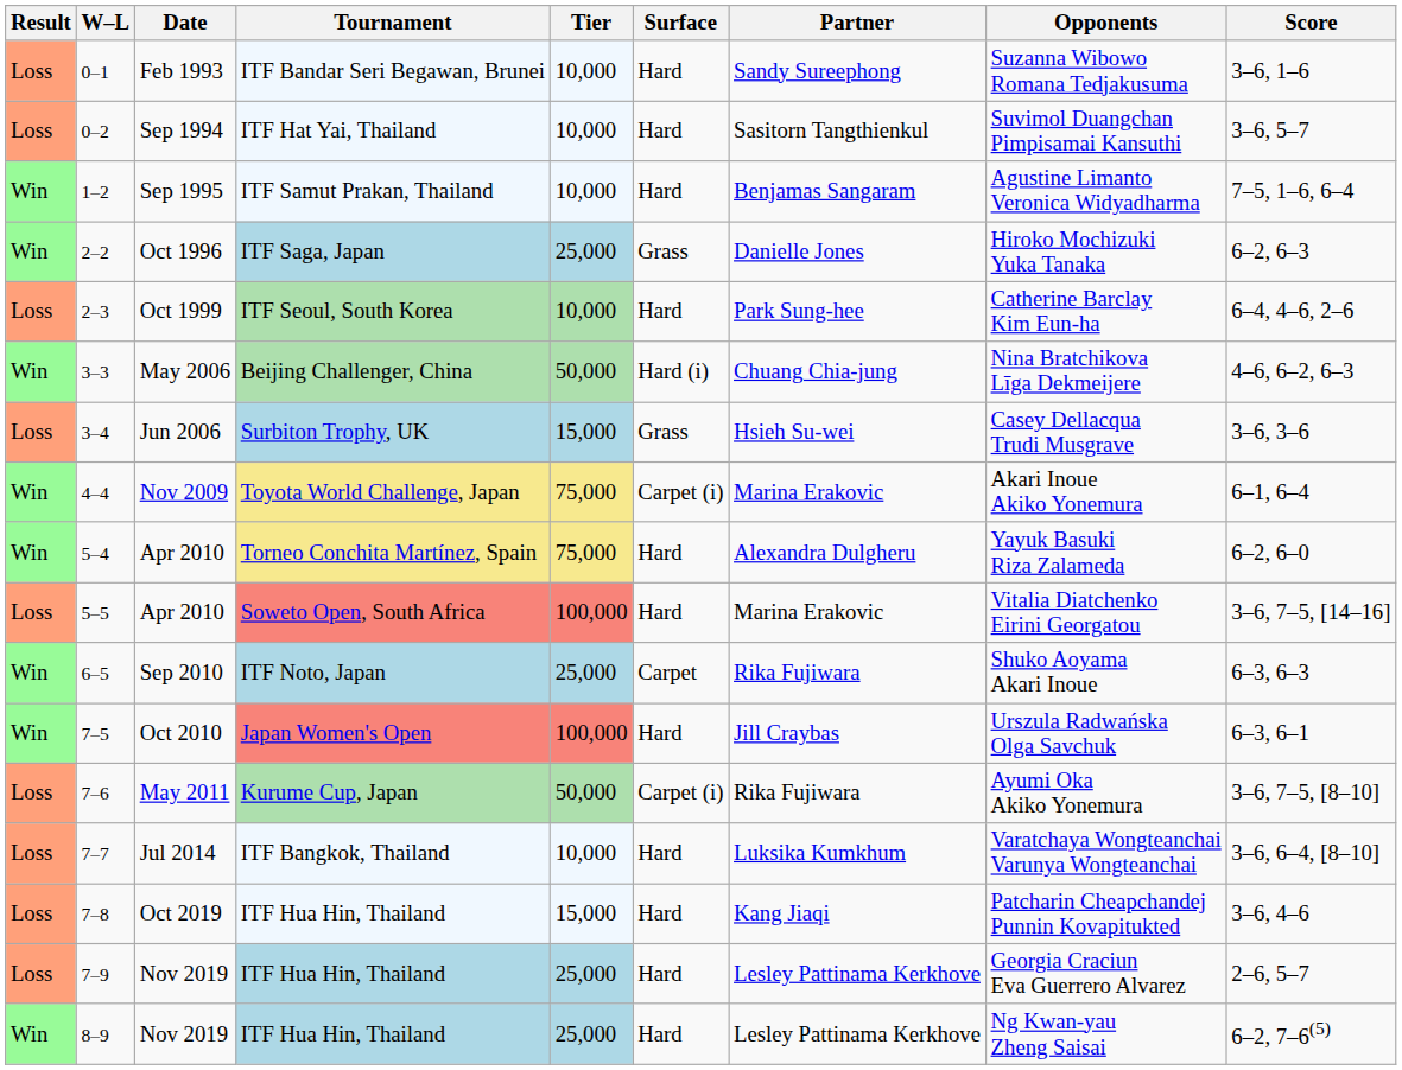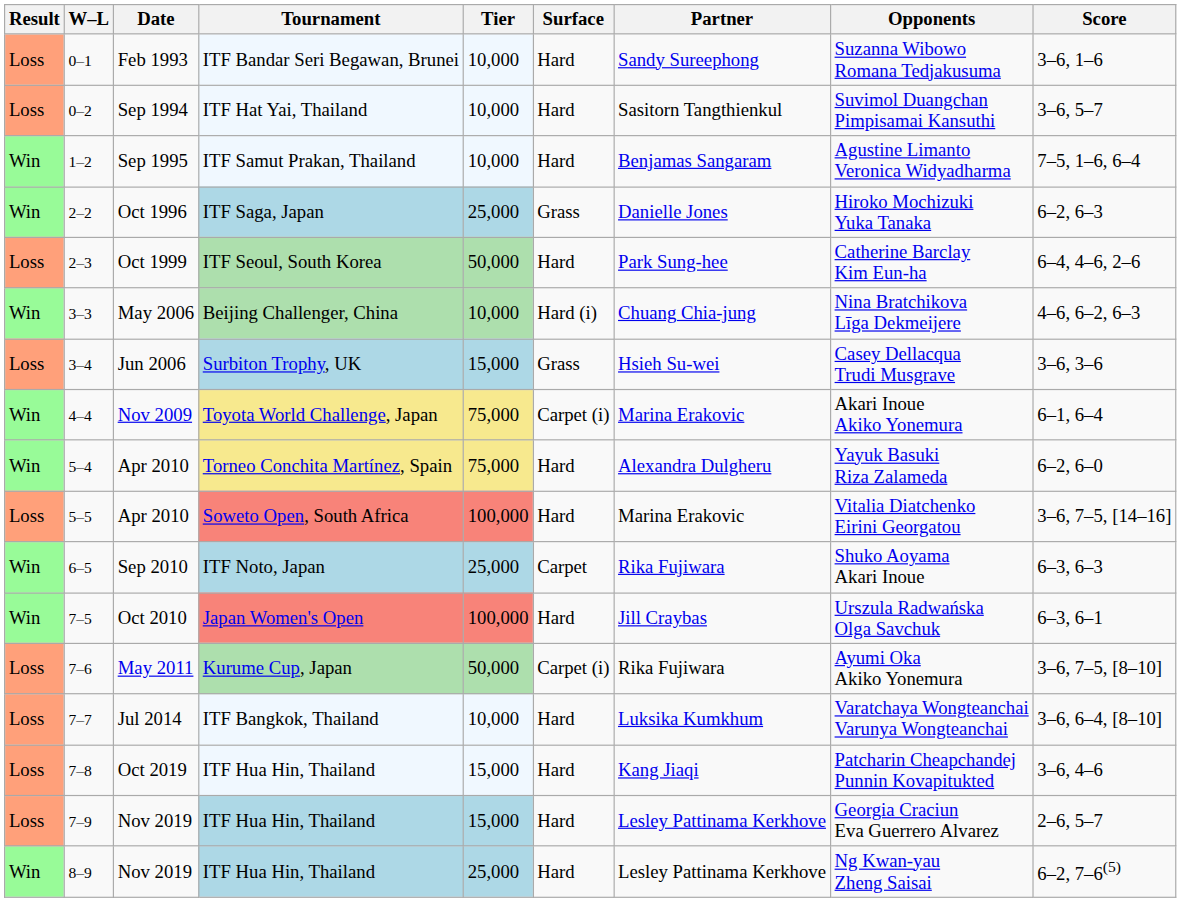2–3 | Tier: 10,000 -> 50,000
3–3 | Tier: 50,000 -> 10,000
7–9 | Tier: 25,000 -> 15,000
